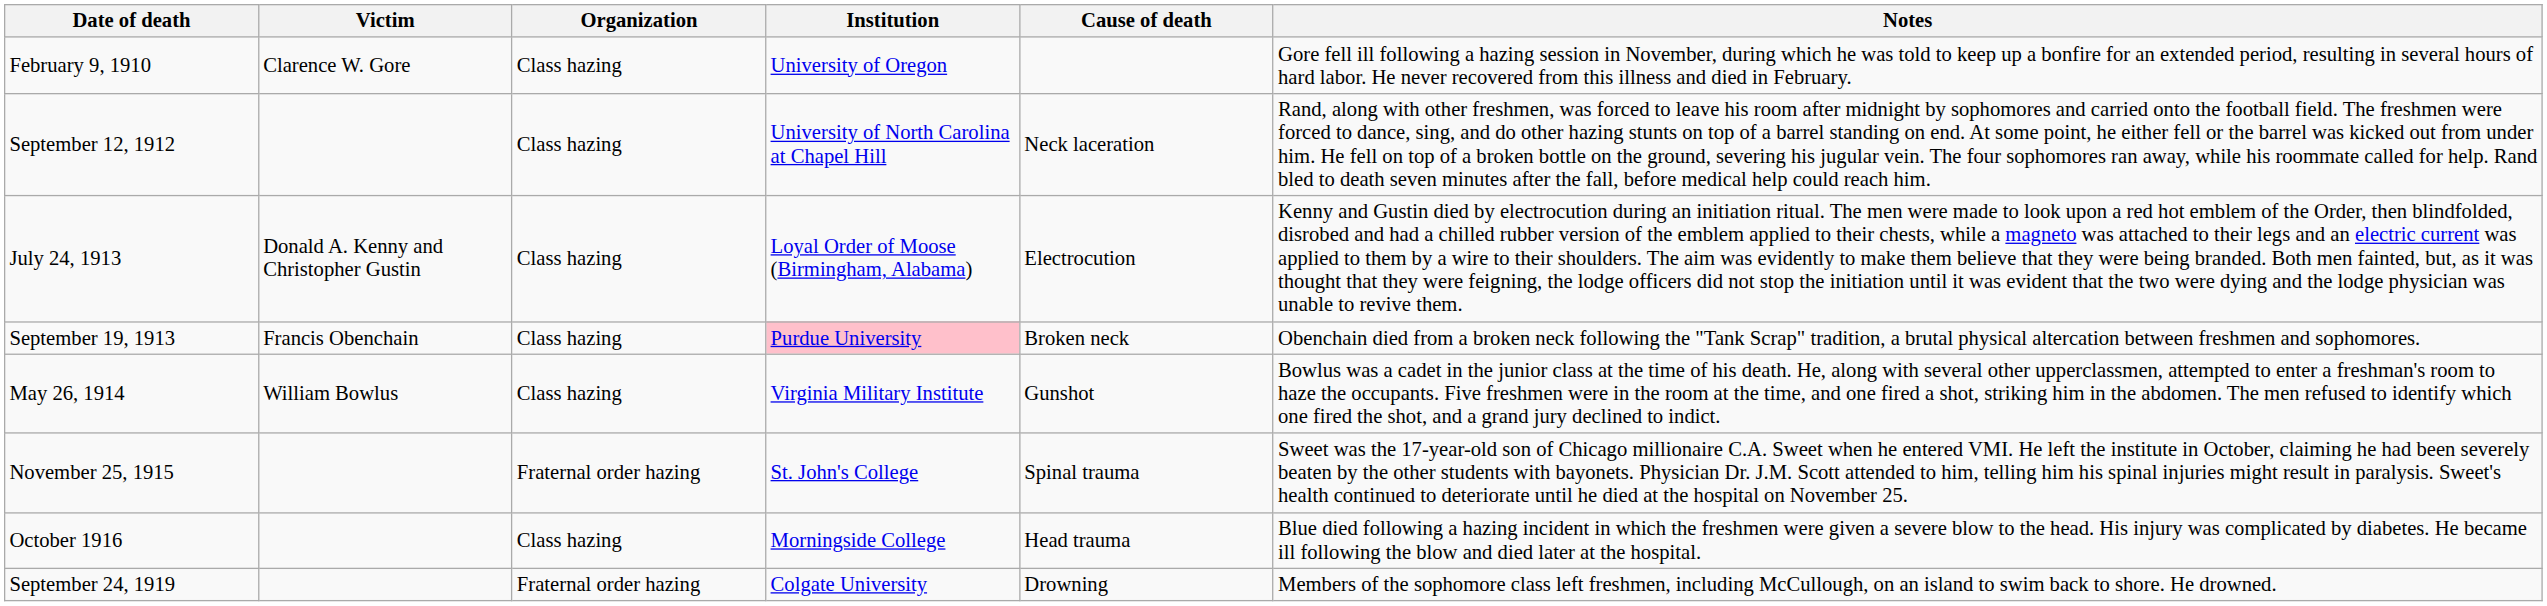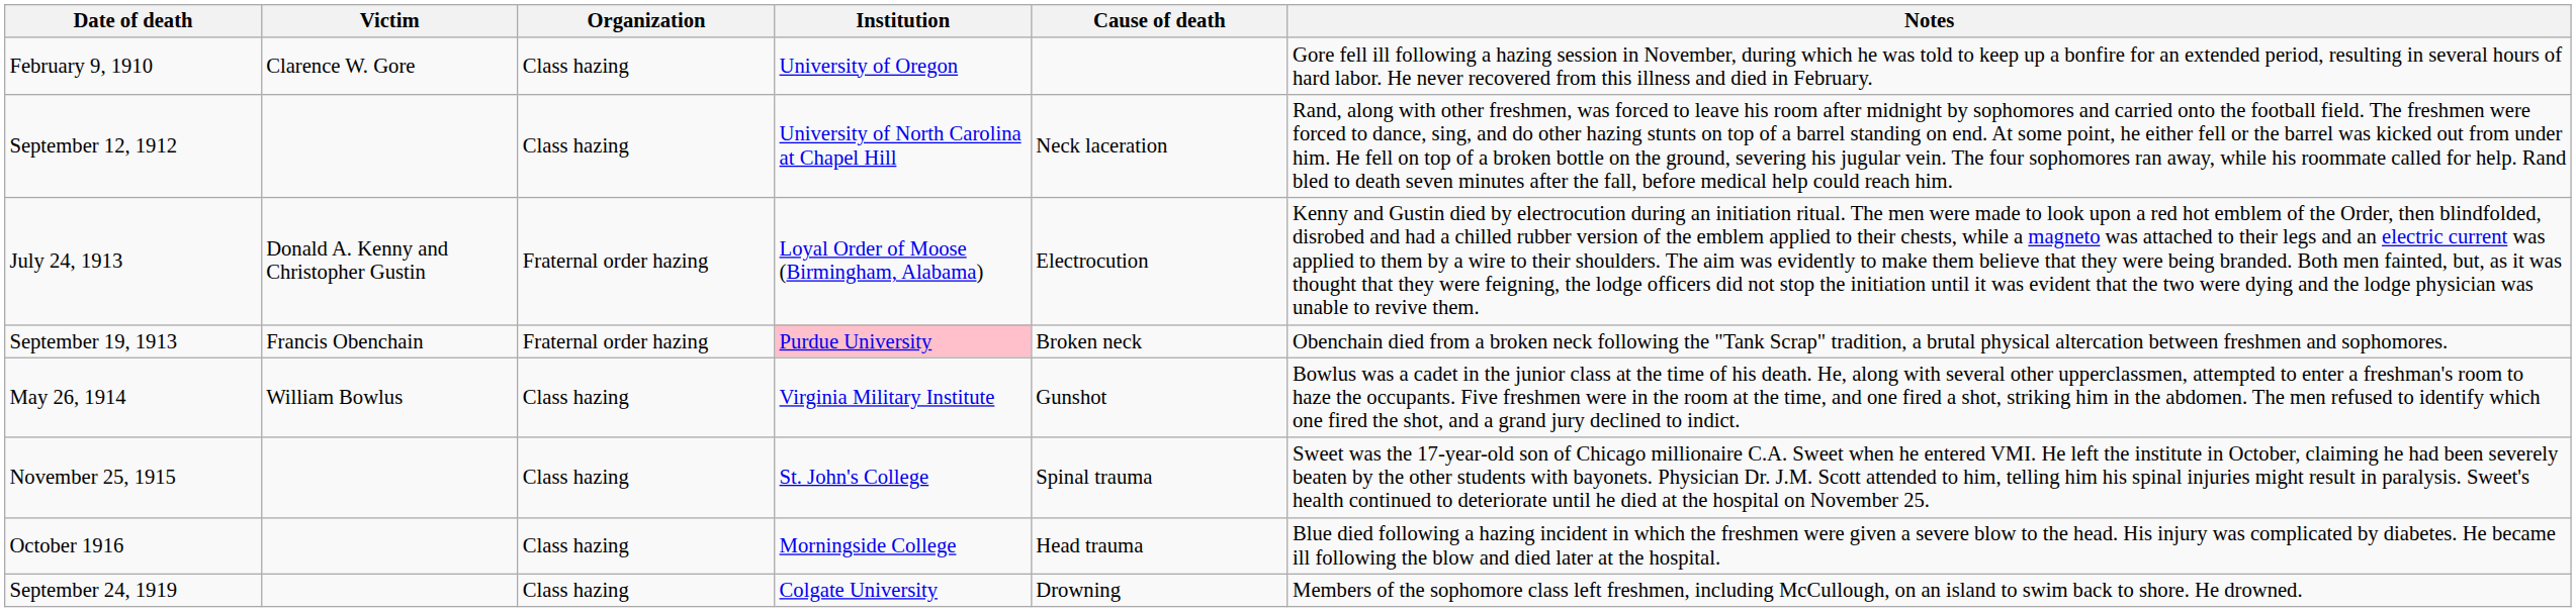July 24, 1913 | Organization: Class hazing -> Fraternal order hazing
September 19, 1913 | Organization: Class hazing -> Fraternal order hazing
November 25, 1915 | Organization: Fraternal order hazing -> Class hazing
September 24, 1919 | Organization: Fraternal order hazing -> Class hazing
